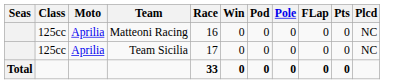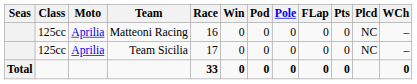+ column: WCh | – | – | 0
